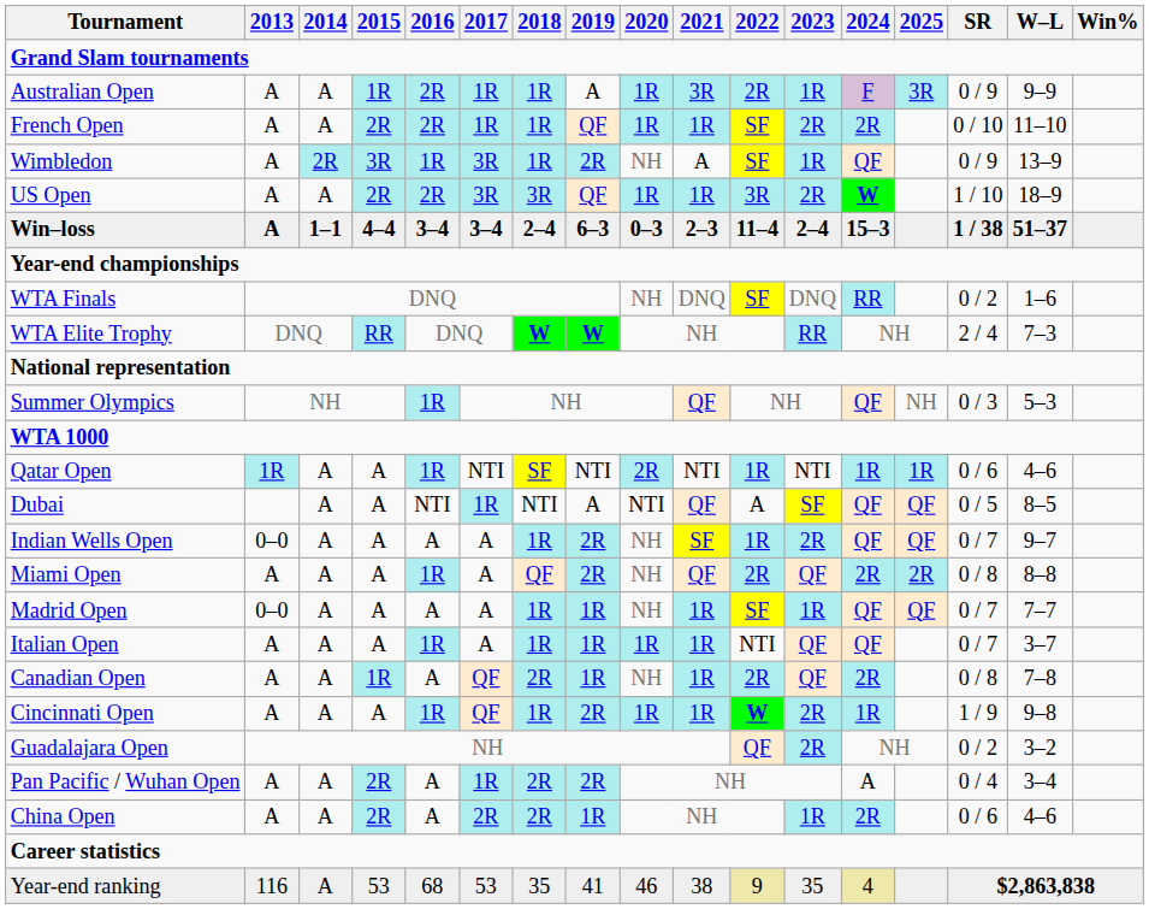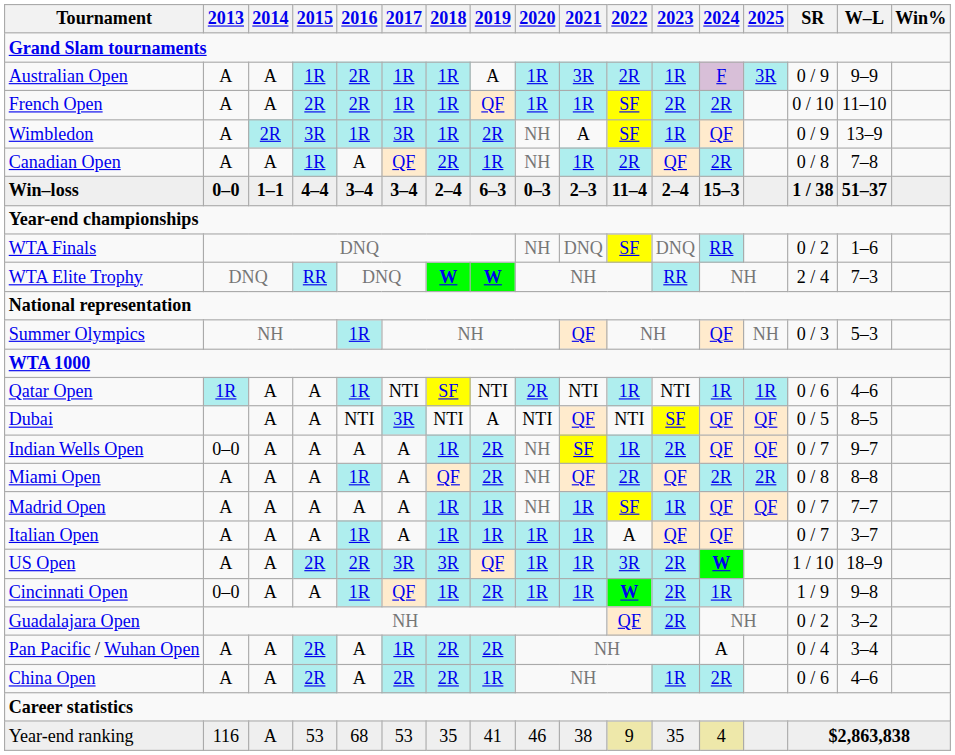rows swapped: US Open <-> Canadian Open
Win–loss | 2013: A -> 0–0
Dubai | 2017: 1R -> 3R
Dubai | 2022: A -> NTI
Madrid Open | 2013: 0–0 -> A
Italian Open | 2022: NTI -> A
Cincinnati Open | 2013: A -> 0–0
